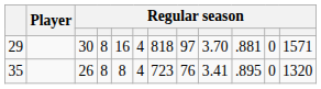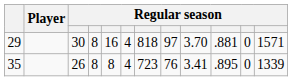35 | column 12: 1320 -> 1339
